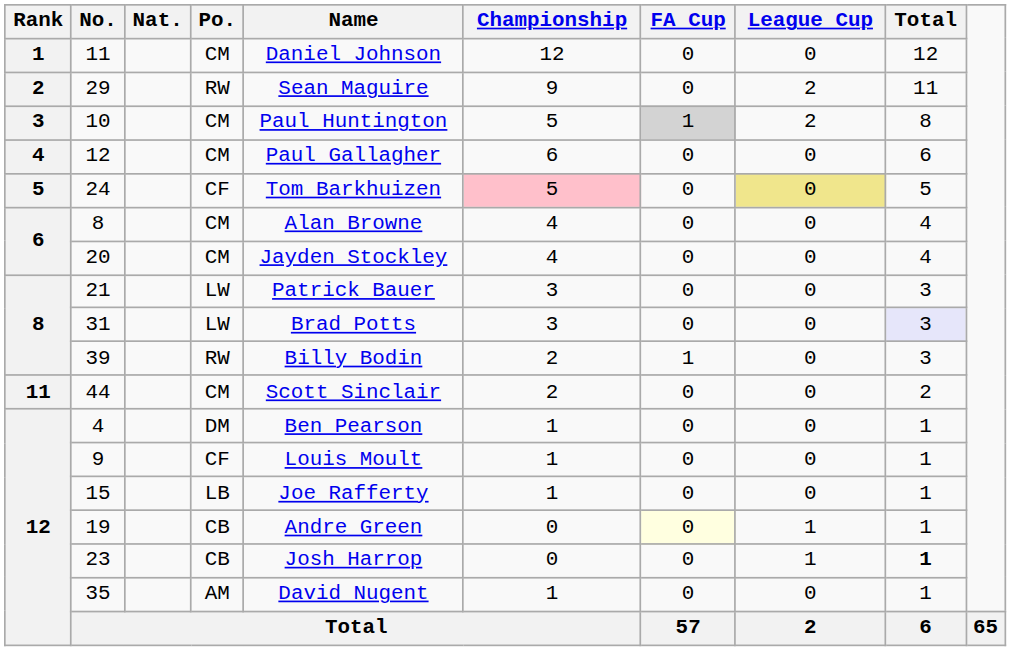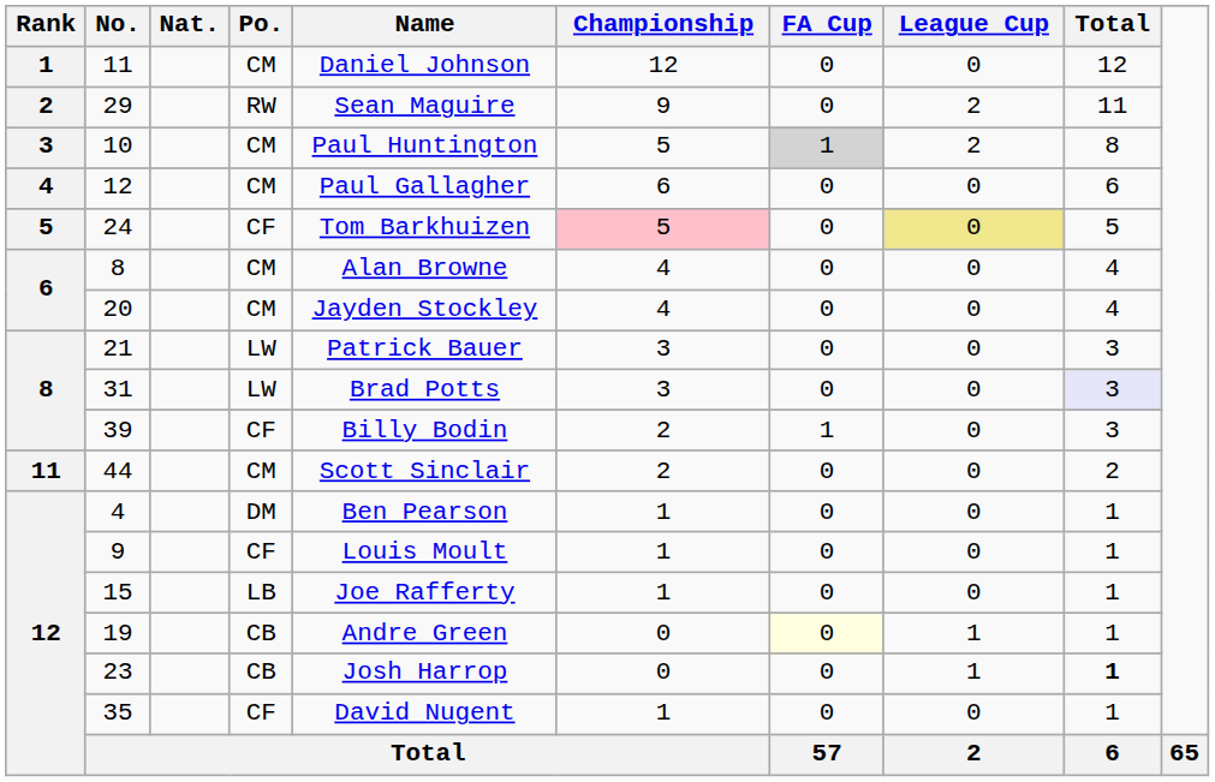39 | Po.: RW -> CF
35 | Po.: AM -> CF
